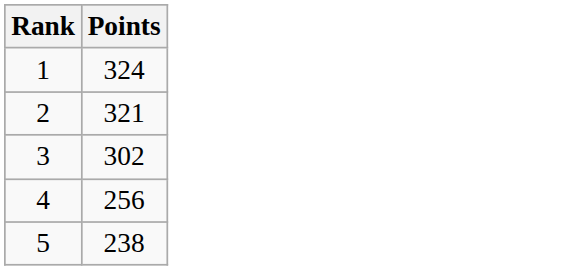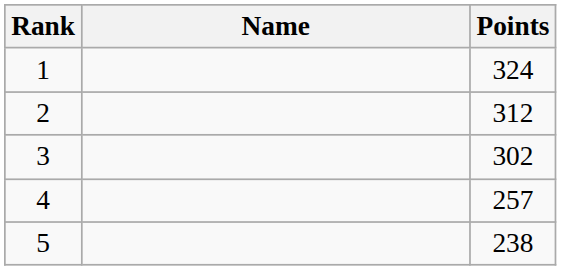+ column: Name
2 | Points: 321 -> 312
4 | Points: 256 -> 257
